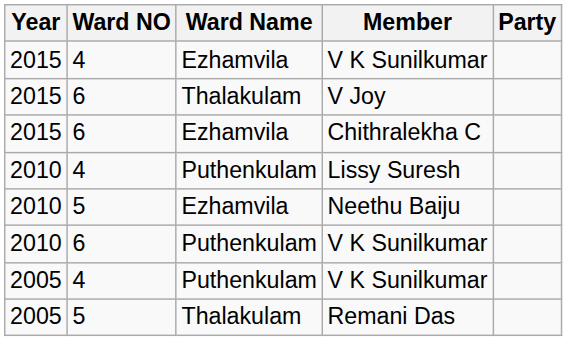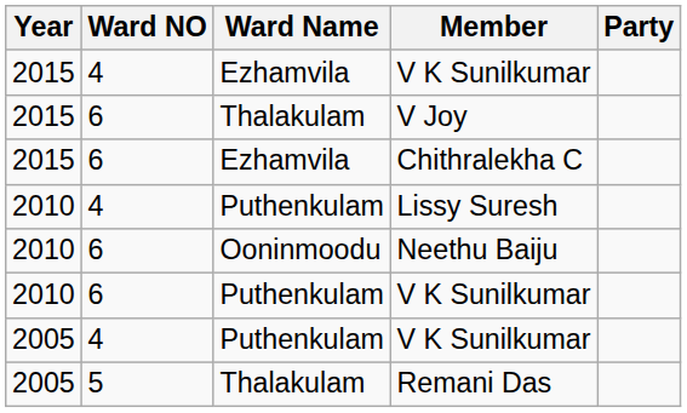Neethu Baiju | Ward NO: 5 -> 6
Neethu Baiju | Ward Name: Ezhamvila -> Ooninmoodu
